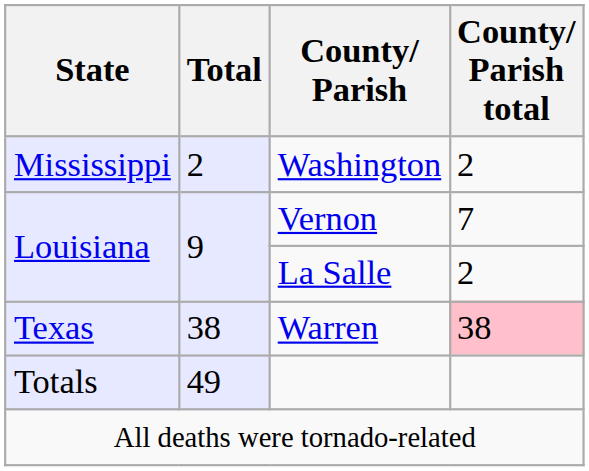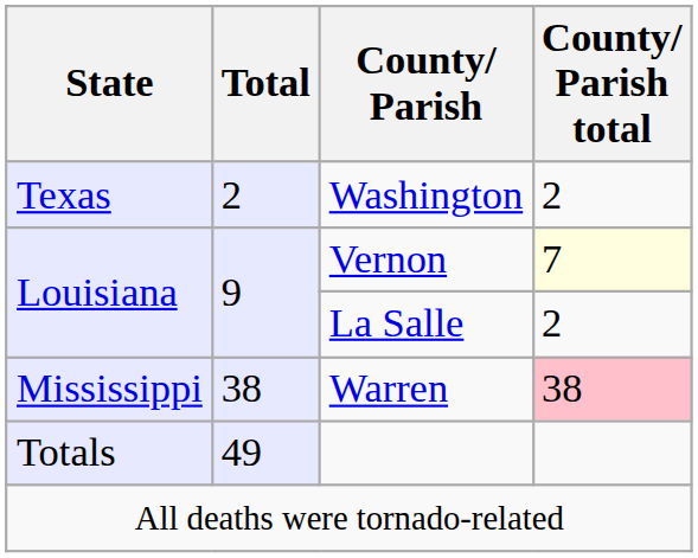Washington | State: Mississippi -> Texas
Vernon | County/ Parish total: no background -> lightyellow background
Warren | State: Texas -> Mississippi
